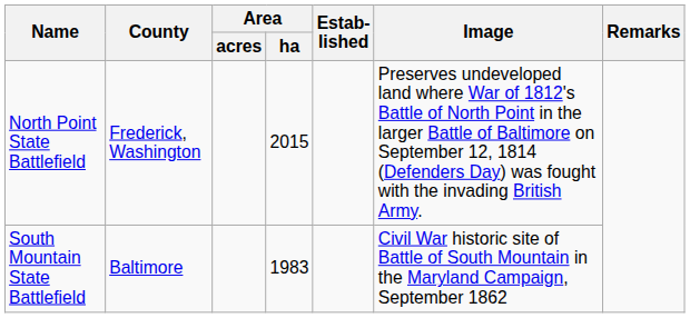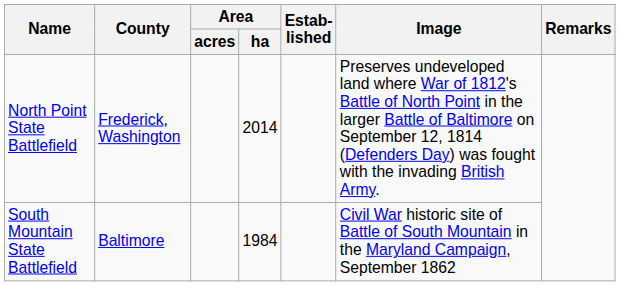North Point State Battlefield | Area / ha: 2015 -> 2014
South Mountain State Battlefield | Area / ha: 1983 -> 1984
